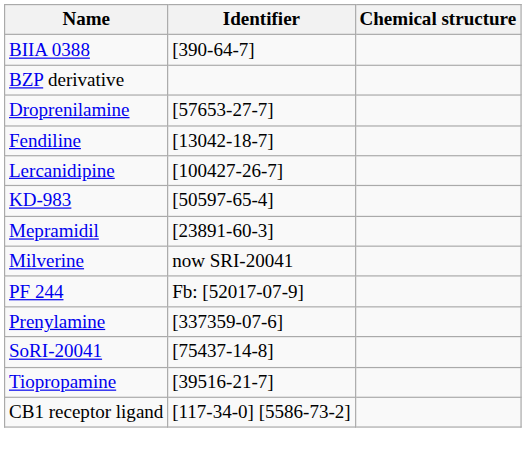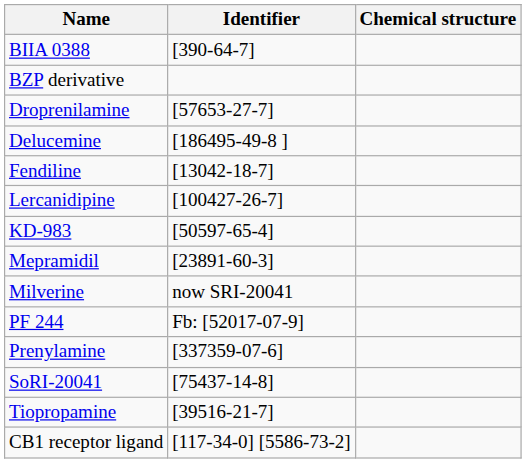+ row: Delucemine | [186495-49-8 ]
